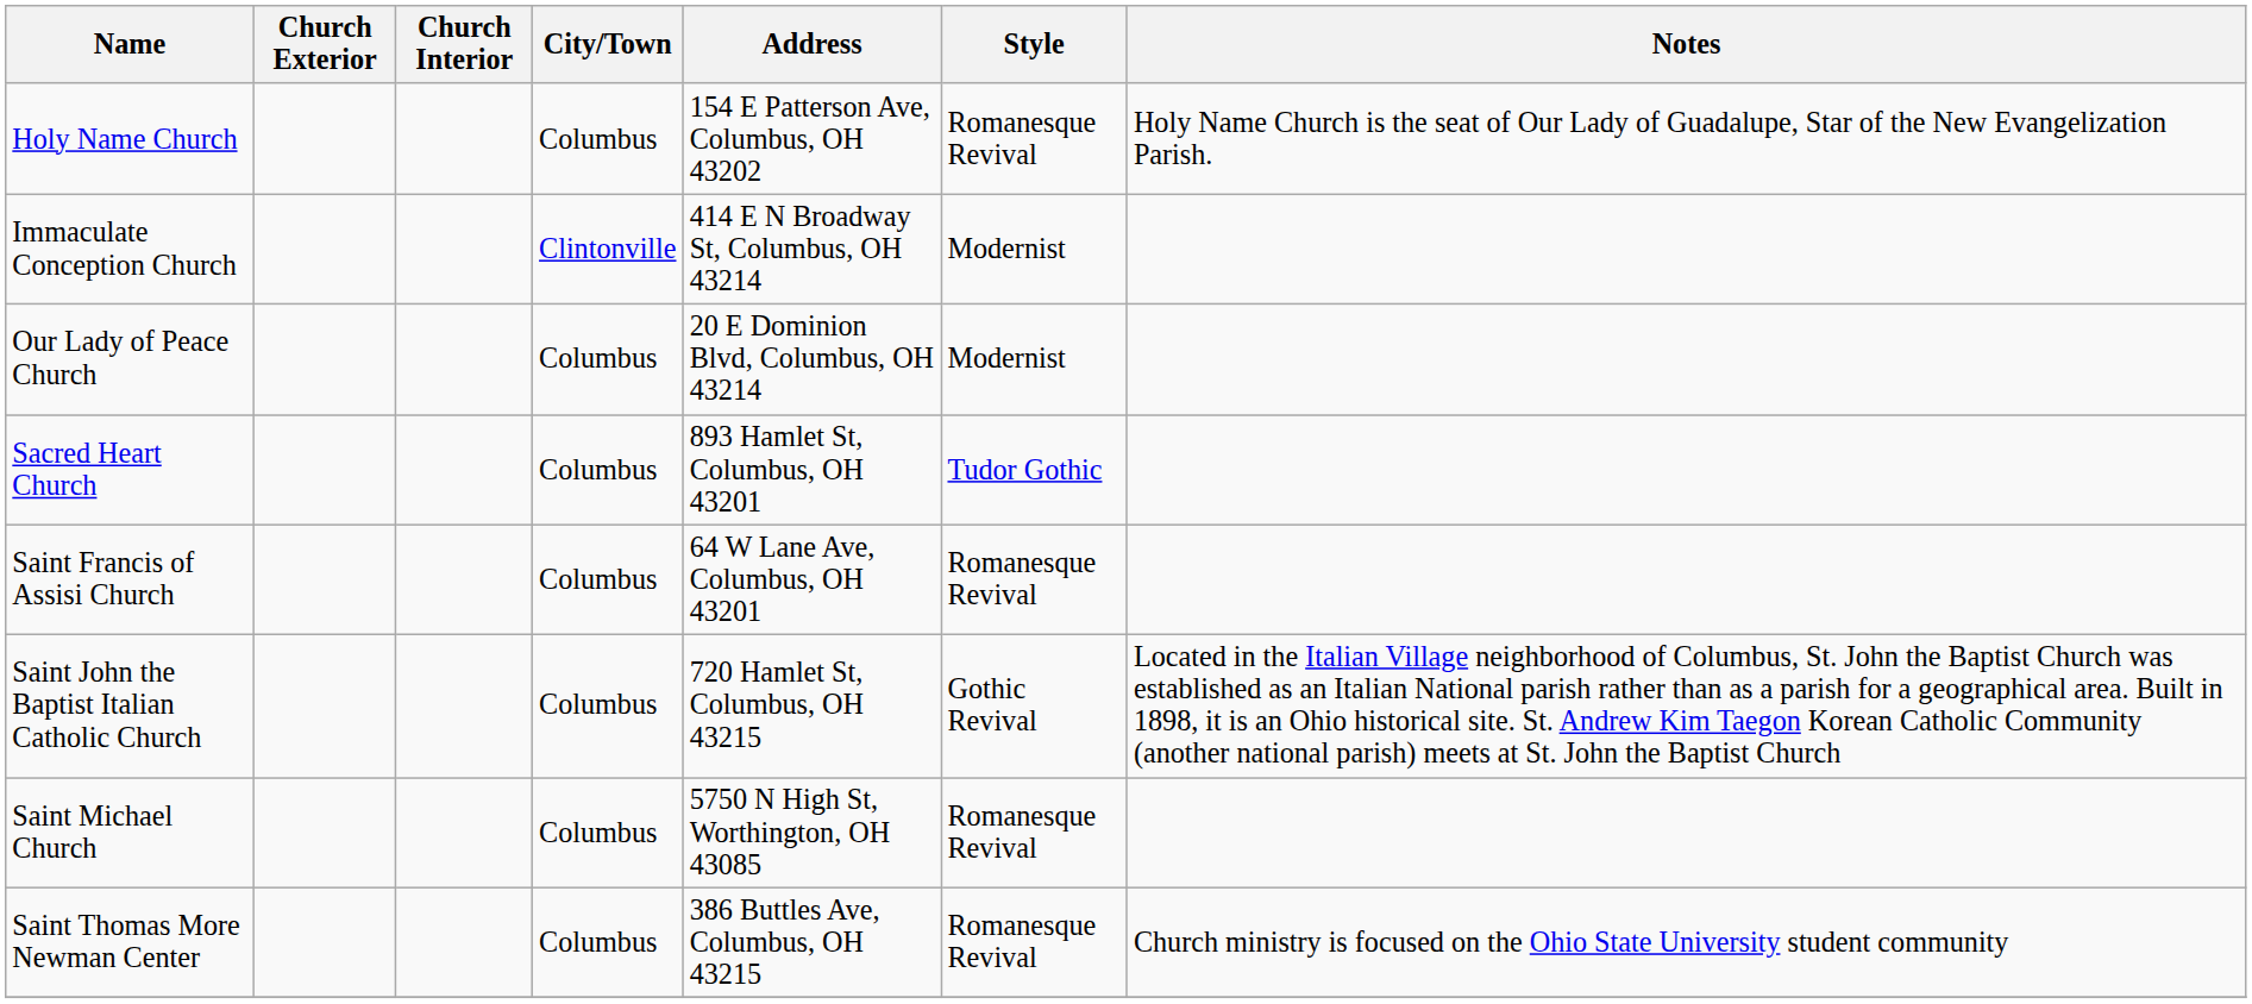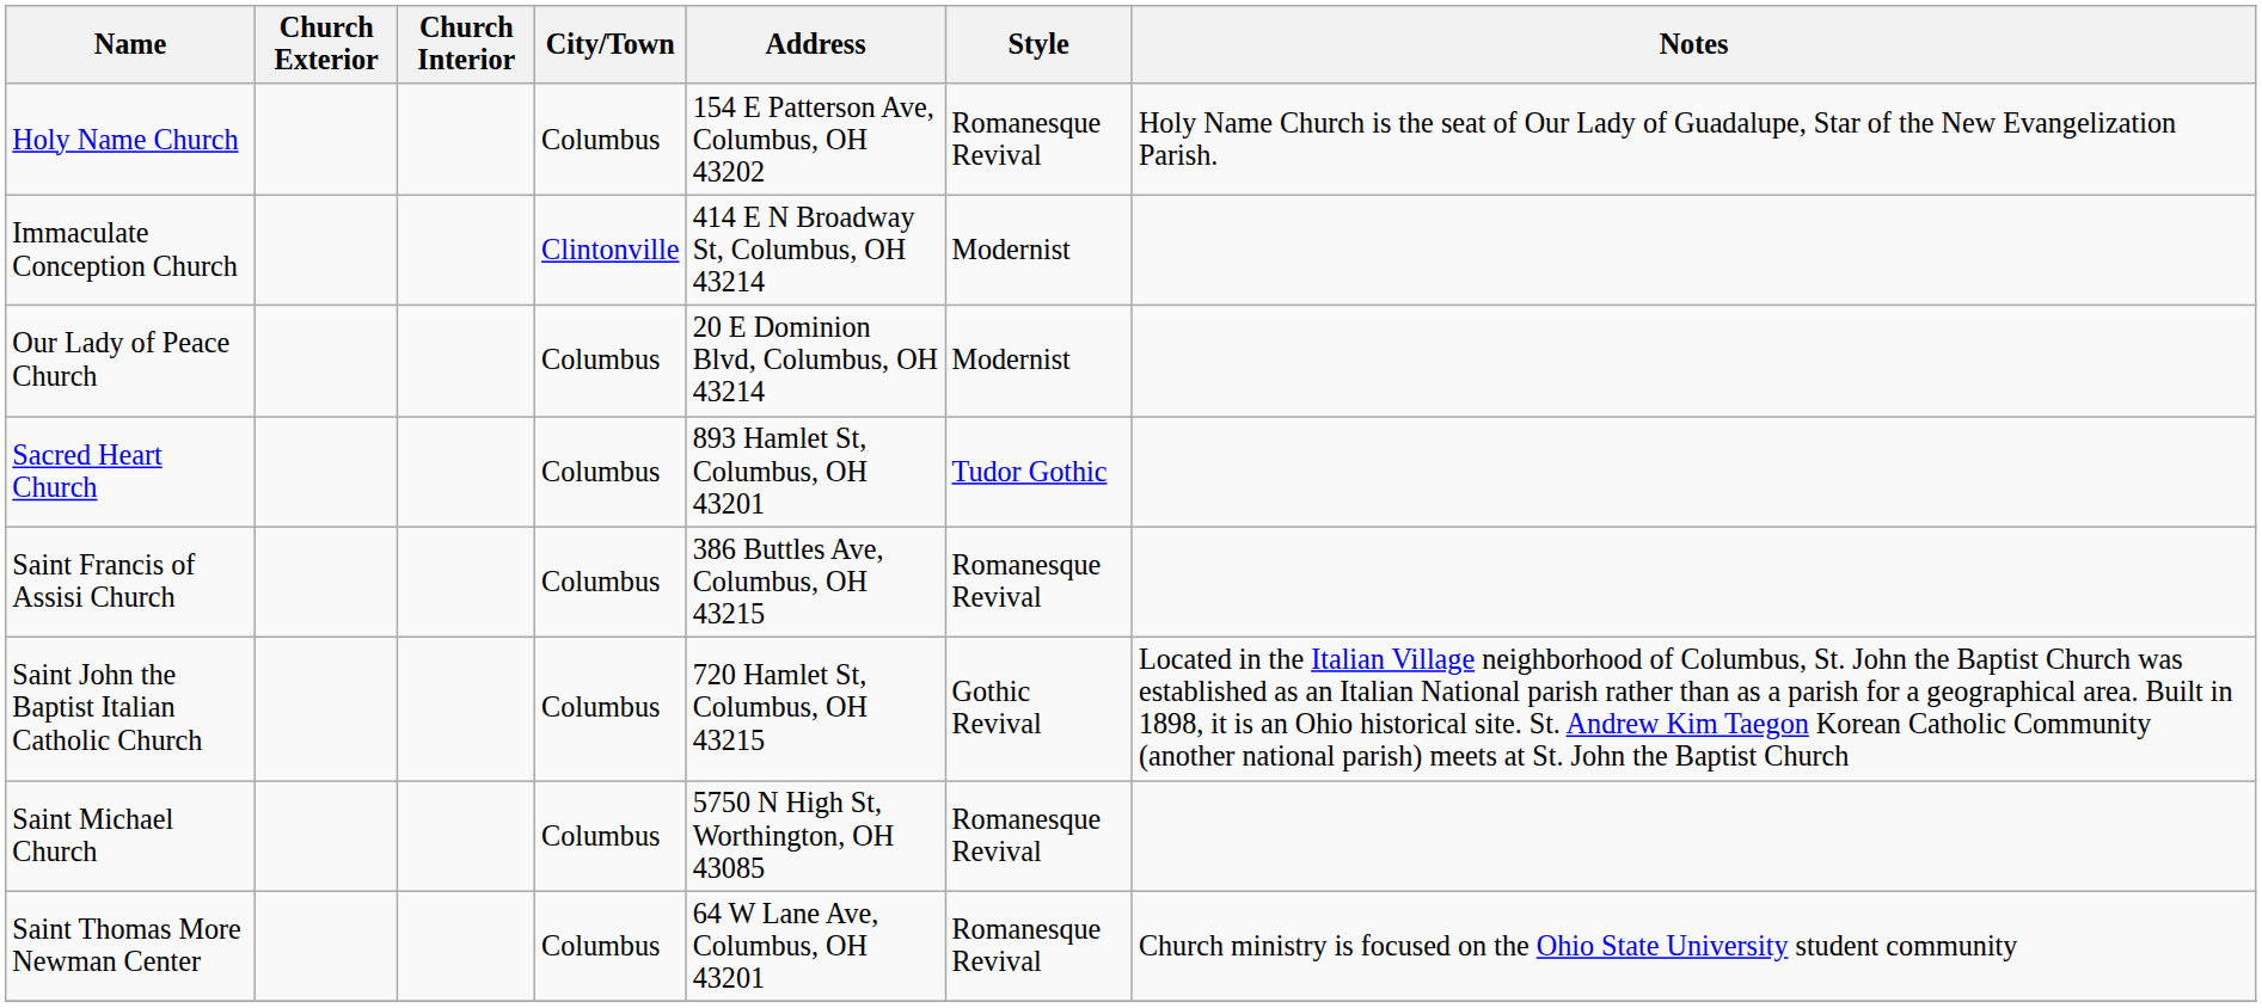Saint Francis of Assisi Church | Address: 64 W Lane Ave, Columbus, OH 43201 -> 386 Buttles Ave, Columbus, OH 43215
Saint Thomas More Newman Center | Address: 386 Buttles Ave, Columbus, OH 43215 -> 64 W Lane Ave, Columbus, OH 43201
